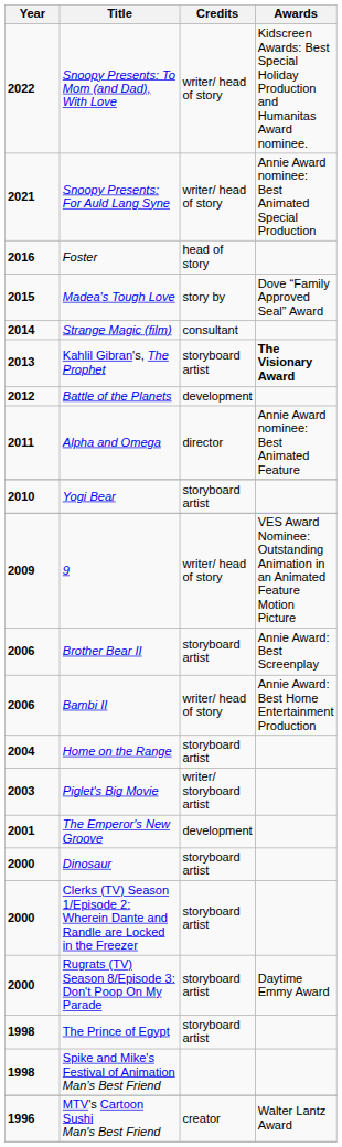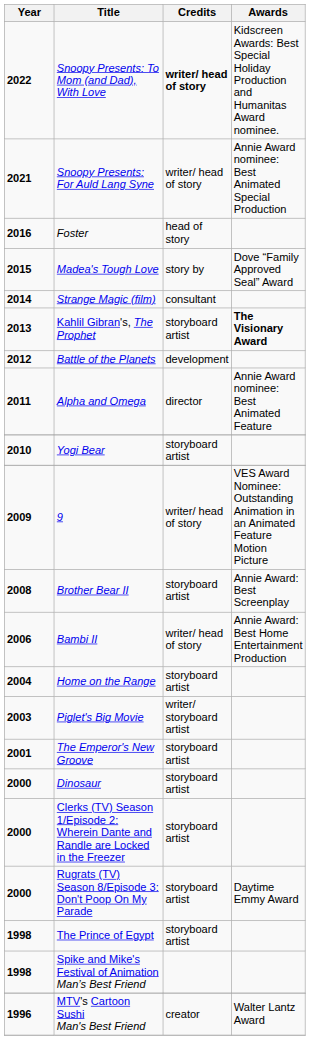Snoopy Presents: To Mom (and Dad), With Love | Credits: normal -> bold
Brother Bear II | Year: 2006 -> 2008
The Emperor's New Groove | Credits: development -> storyboard artist
